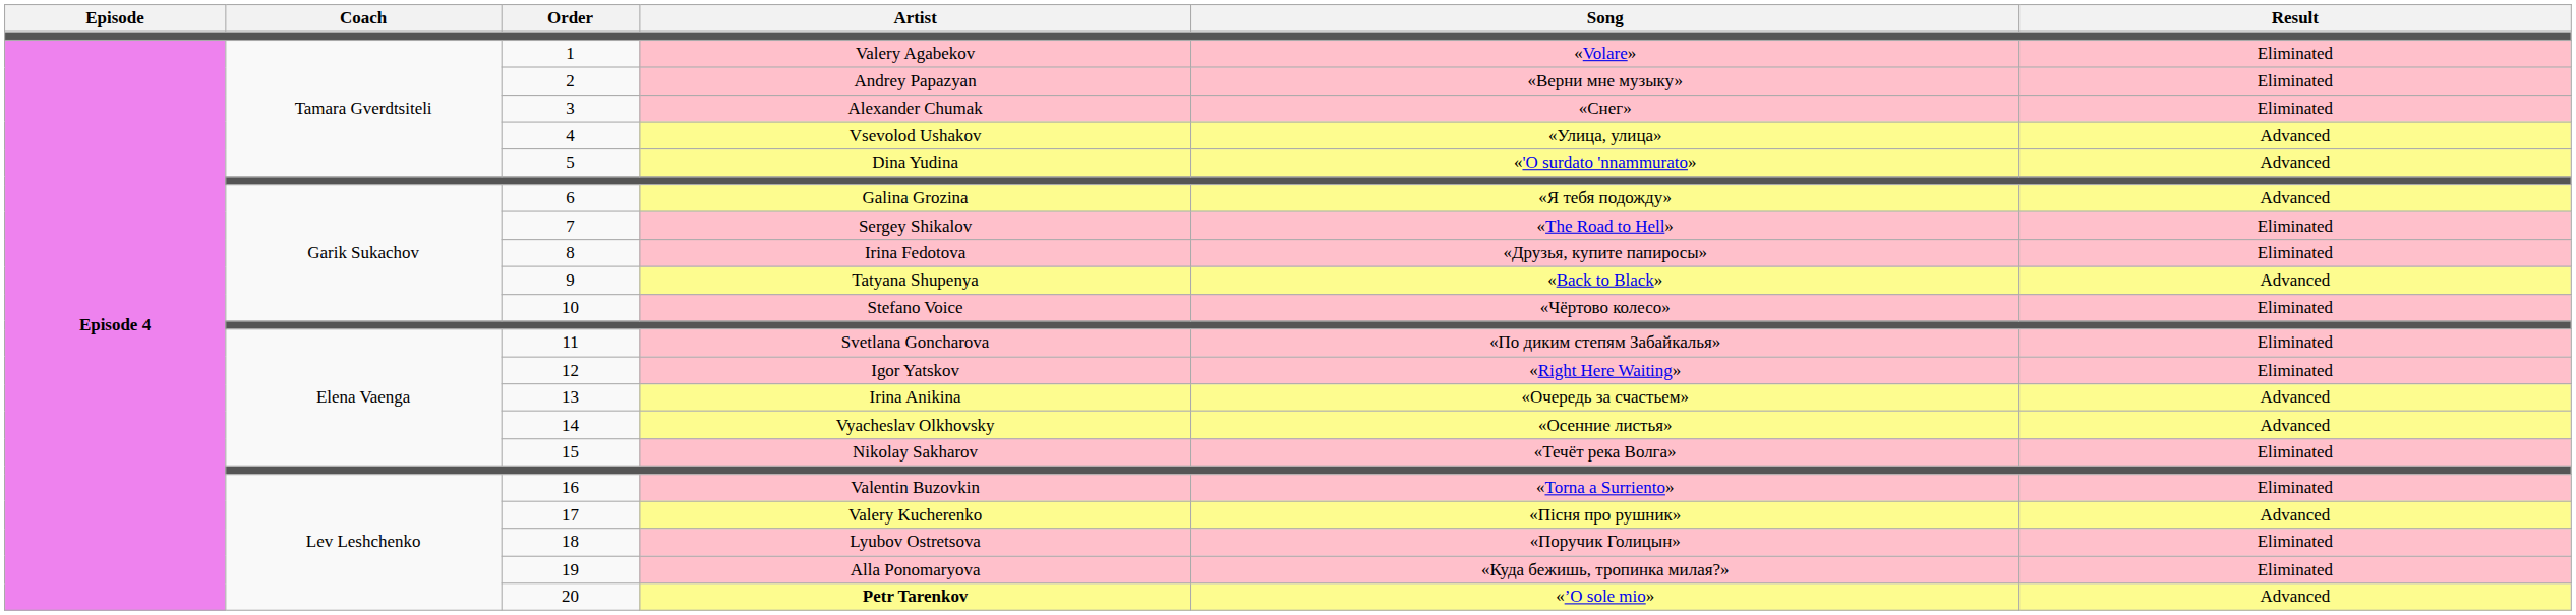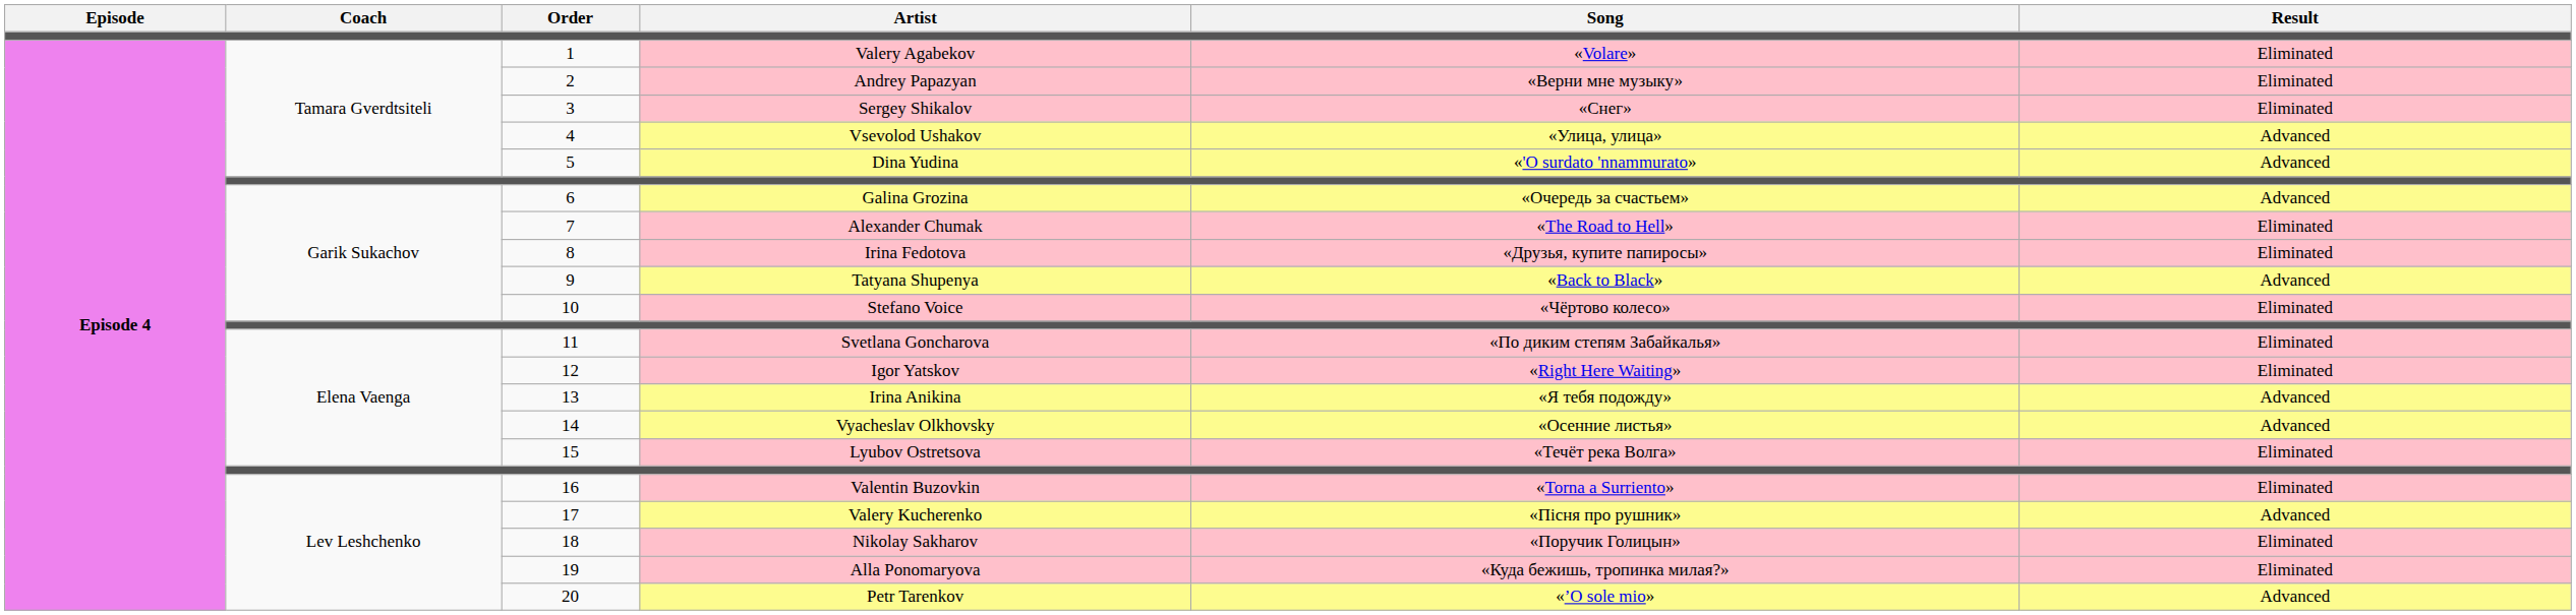3 | Artist: Alexander Chumak -> Sergey Shikalov
6 | Song: «Я тебя подожду» -> «Очередь за счастьем»
7 | Artist: Sergey Shikalov -> Alexander Chumak
13 | Song: «Очередь за счастьем» -> «Я тебя подожду»
15 | Artist: Nikolay Sakharov -> Lyubov Ostretsova
18 | Artist: Lyubov Ostretsova -> Nikolay Sakharov
20 | Artist: bold -> normal
